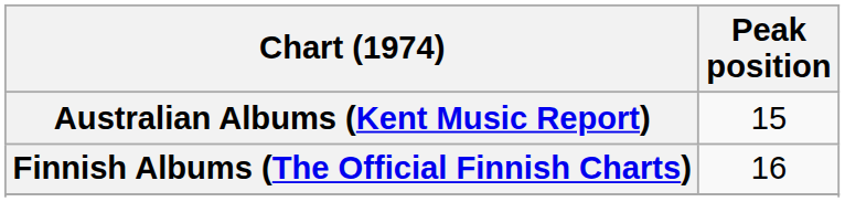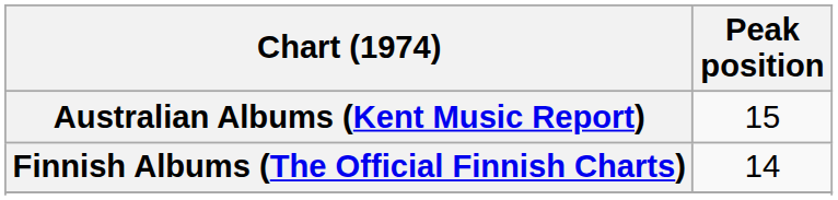Finnish Albums (The Official Finnish Charts) | Peak position: 16 -> 14
